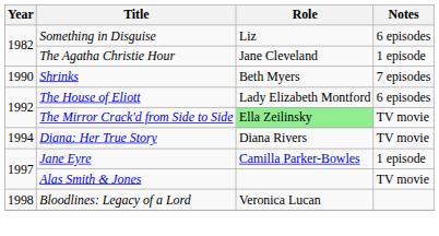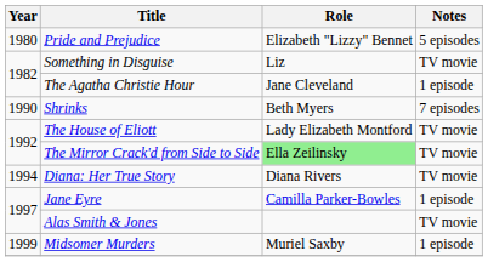+ row: 1980 | Pride and Prejudice | Elizabeth "Lizzy" Bennet | 5 episodes
Something in Disguise | Notes: 6 episodes -> TV movie
The House of Eliott | Notes: 6 episodes -> TV movie
- row: 1998 | Bloodlines: Legacy of a Lord | Veronica Lucan
+ row: 1999 | Midsomer Murders | Muriel Saxby | 1 episode
